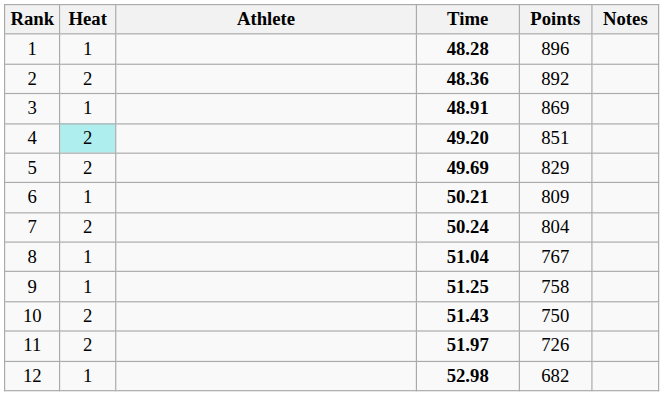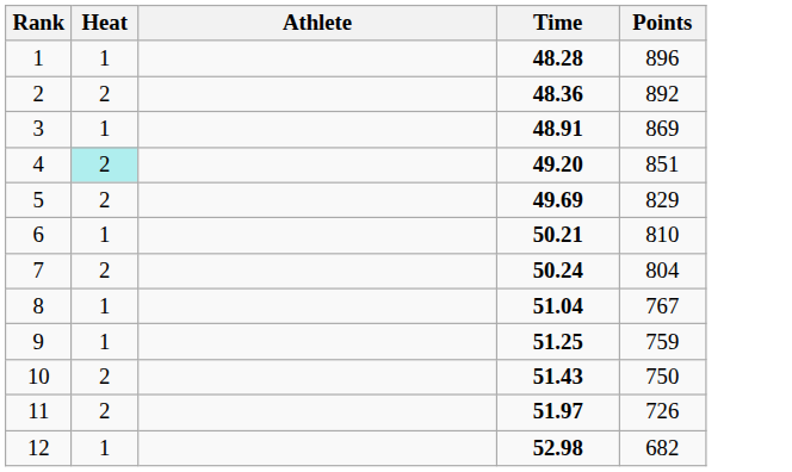- column: Notes
6 | Points: 809 -> 810
9 | Points: 758 -> 759
